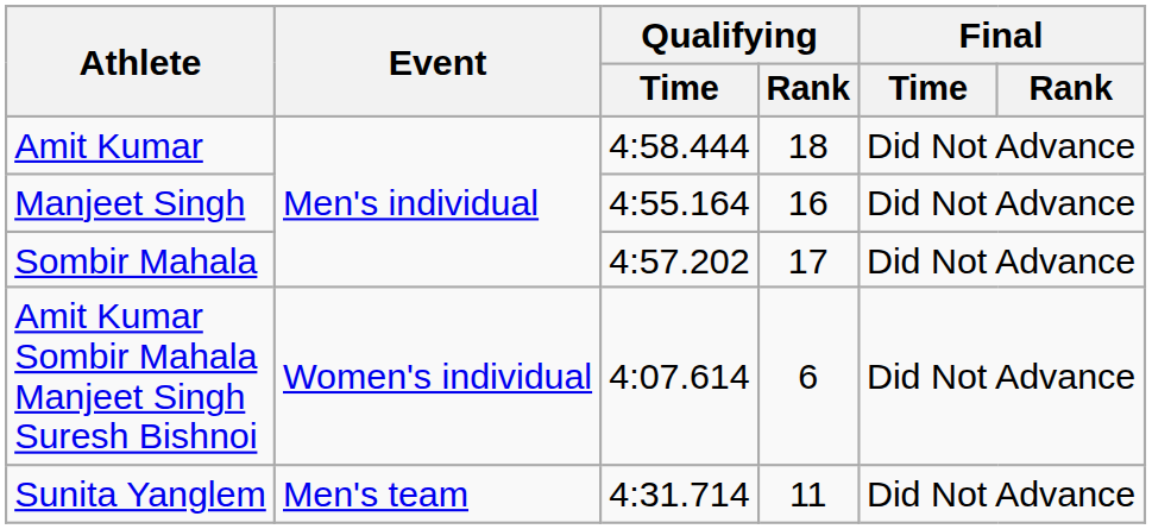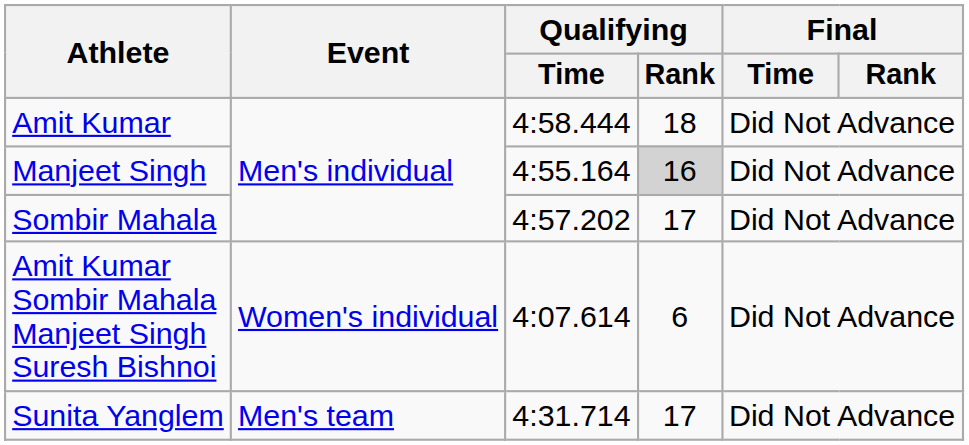Manjeet Singh | Qualifying / Rank: no background -> lightgrey background
Sunita Yanglem | Qualifying / Rank: 11 -> 17
